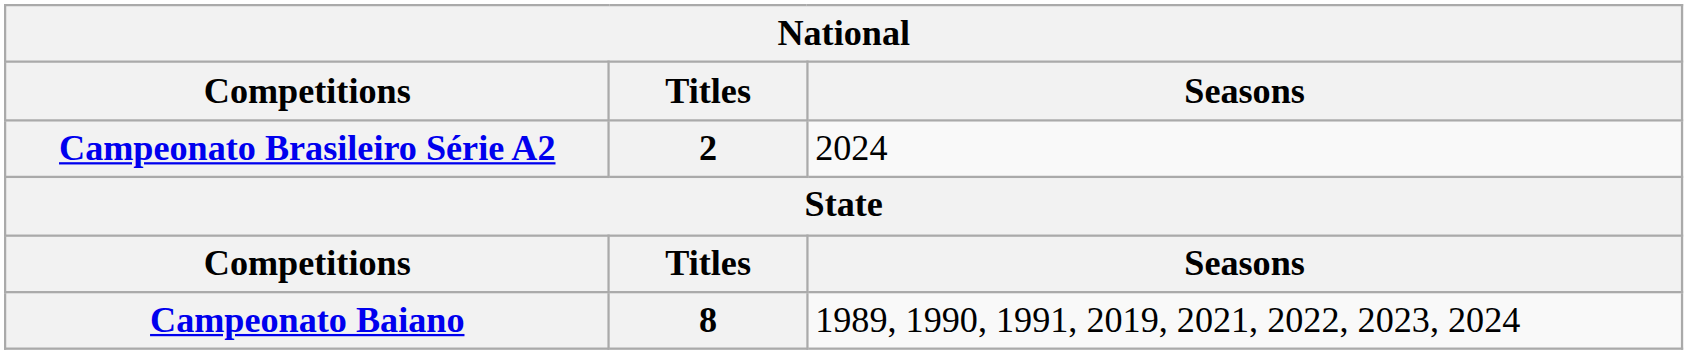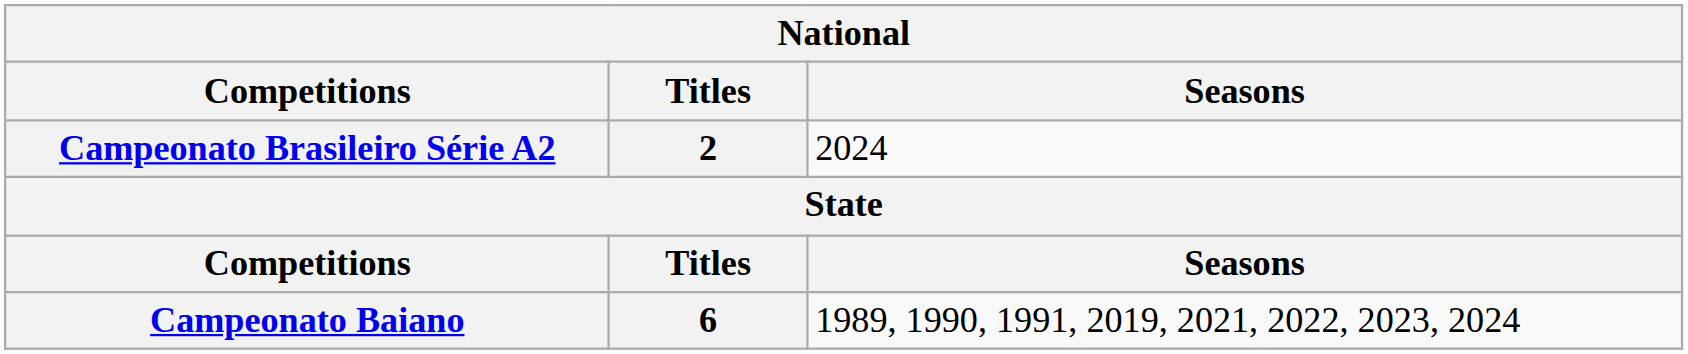Campeonato Baiano | Titles: 8 -> 6
